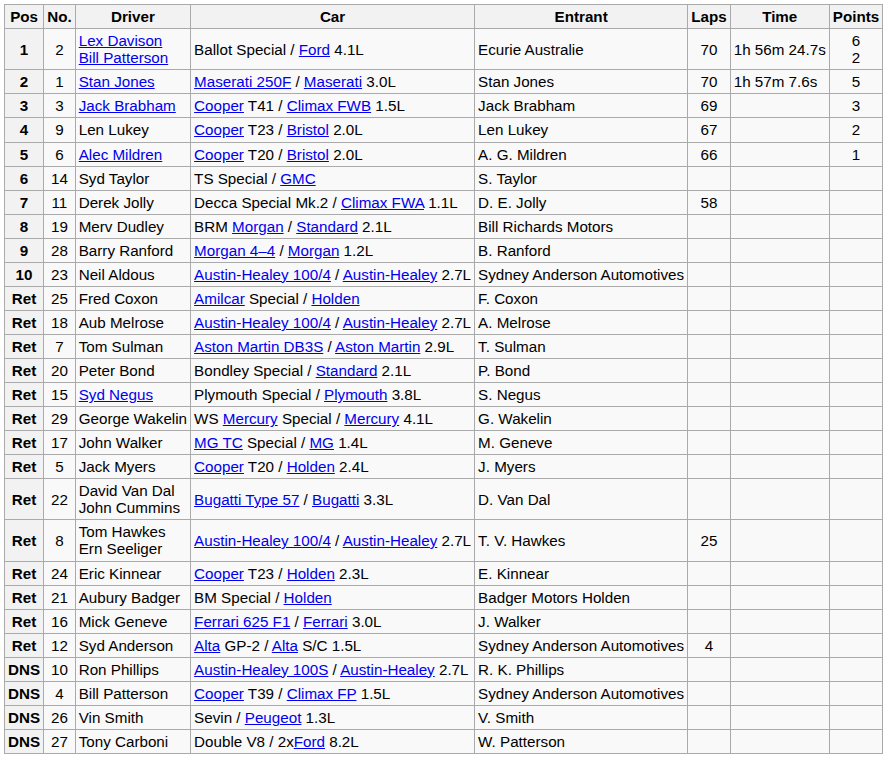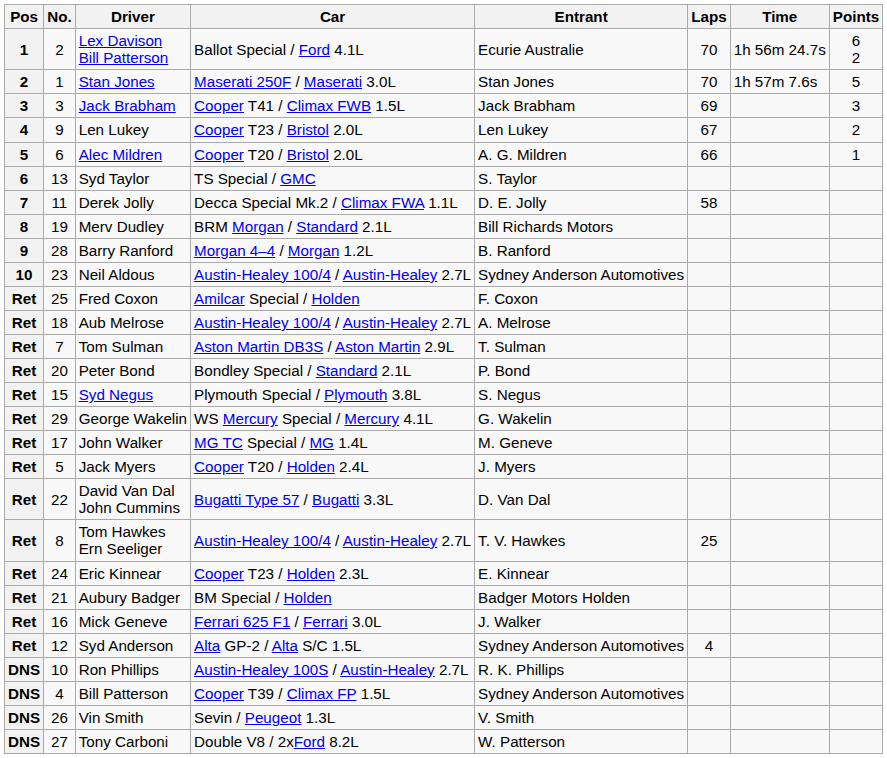Syd Taylor | No.: 14 -> 13
